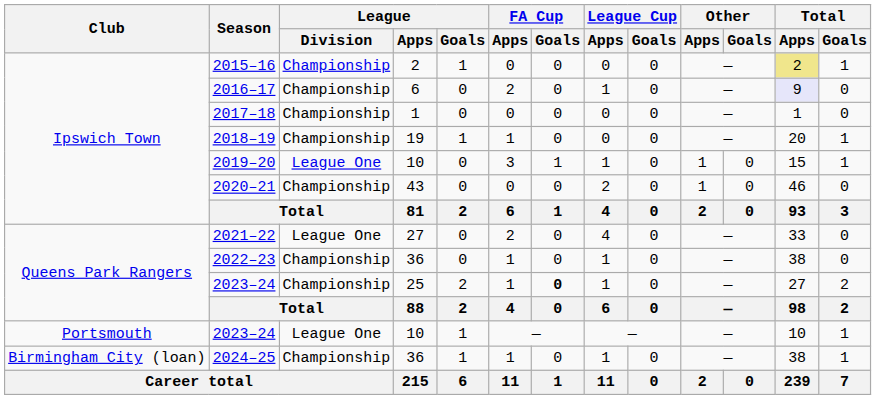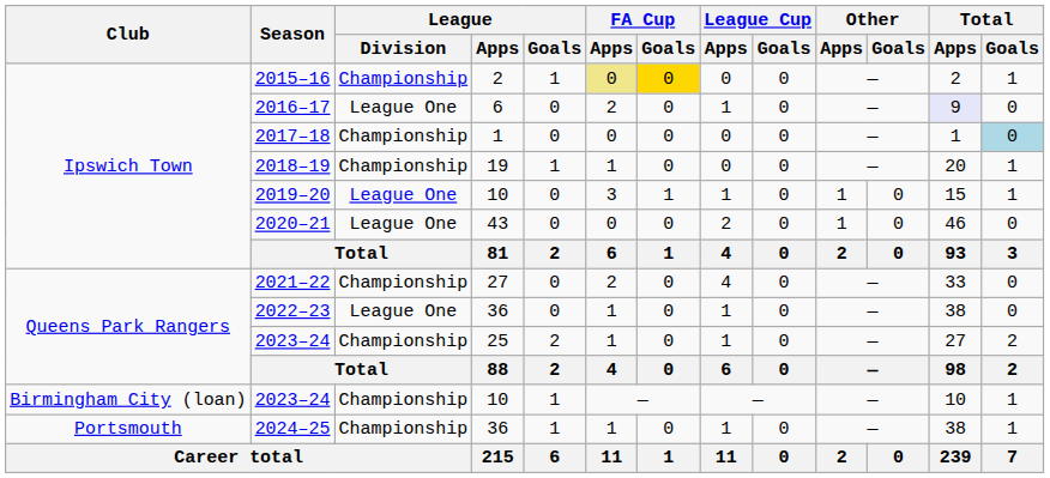2015–16 | FA Cup / Apps: no background -> khaki background
2015–16 | FA Cup / Goals: no background -> gold background
2015–16 | Total / Apps: khaki background -> no background
2016–17 | League / Division: Championship -> League One
2017–18 | Total / Goals: no background -> lightblue background
2020–21 | League / Division: Championship -> League One
2021–22 | League / Division: League One -> Championship
2022–23 | League / Division: Championship -> League One
2023–24 / 25 | FA Cup / Goals: bold -> normal
2023–24 / 10 | Club: Portsmouth -> Birmingham City (loan)
2023–24 / 10 | League / Division: League One -> Championship
2024–25 | Club: Birmingham City (loan) -> Portsmouth
